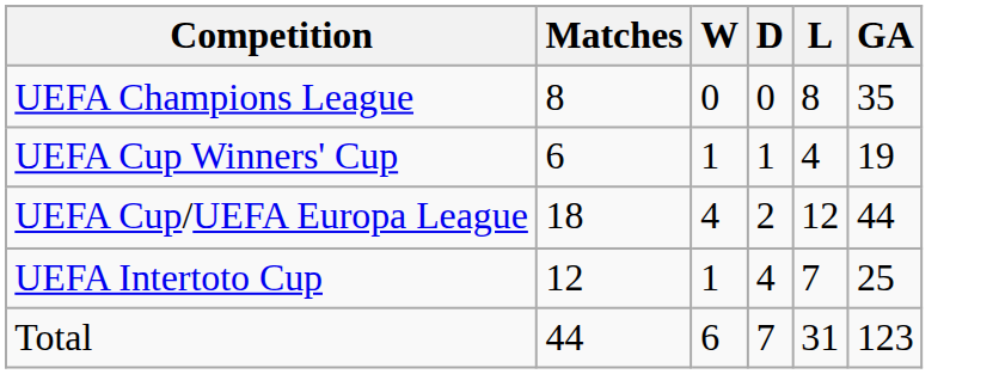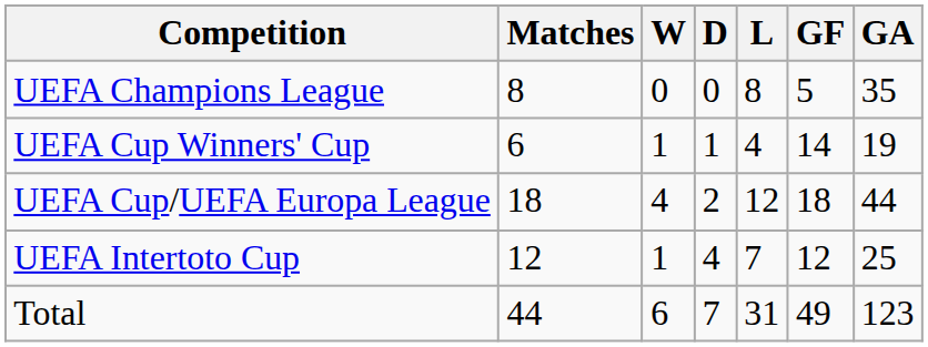+ column: GF | 5 | 14 | 18 | 12 | 49
